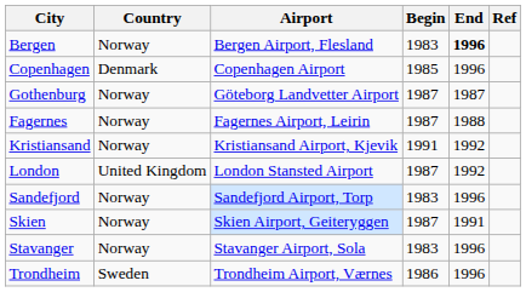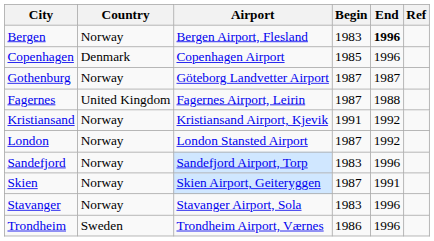Fagernes | Country: Norway -> United Kingdom
London | Country: United Kingdom -> Norway
